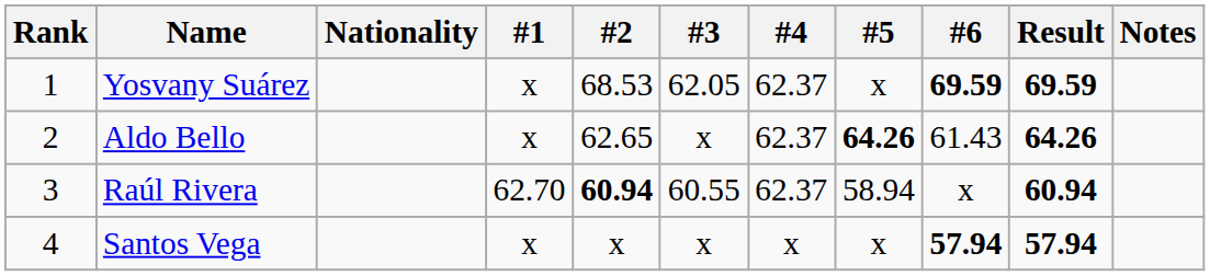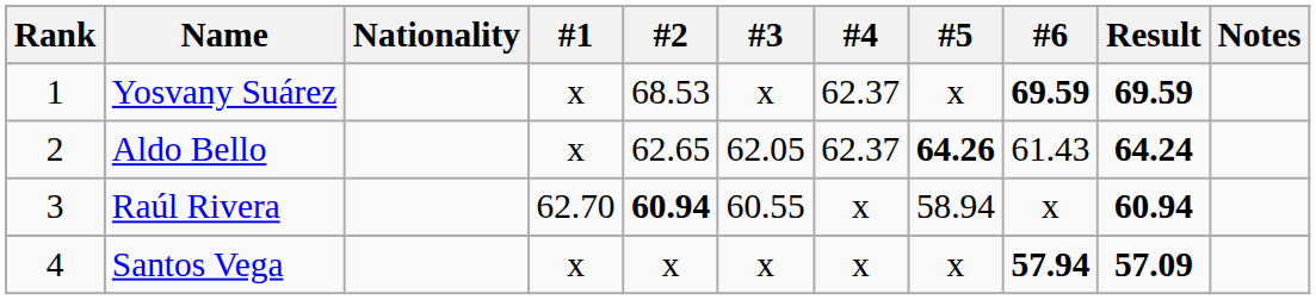Yosvany Suárez | #3: 62.05 -> x
Aldo Bello | #3: x -> 62.05
Aldo Bello | Result: 64.26 -> 64.24
Raúl Rivera | #4: 62.37 -> x
Santos Vega | Result: 57.94 -> 57.09
